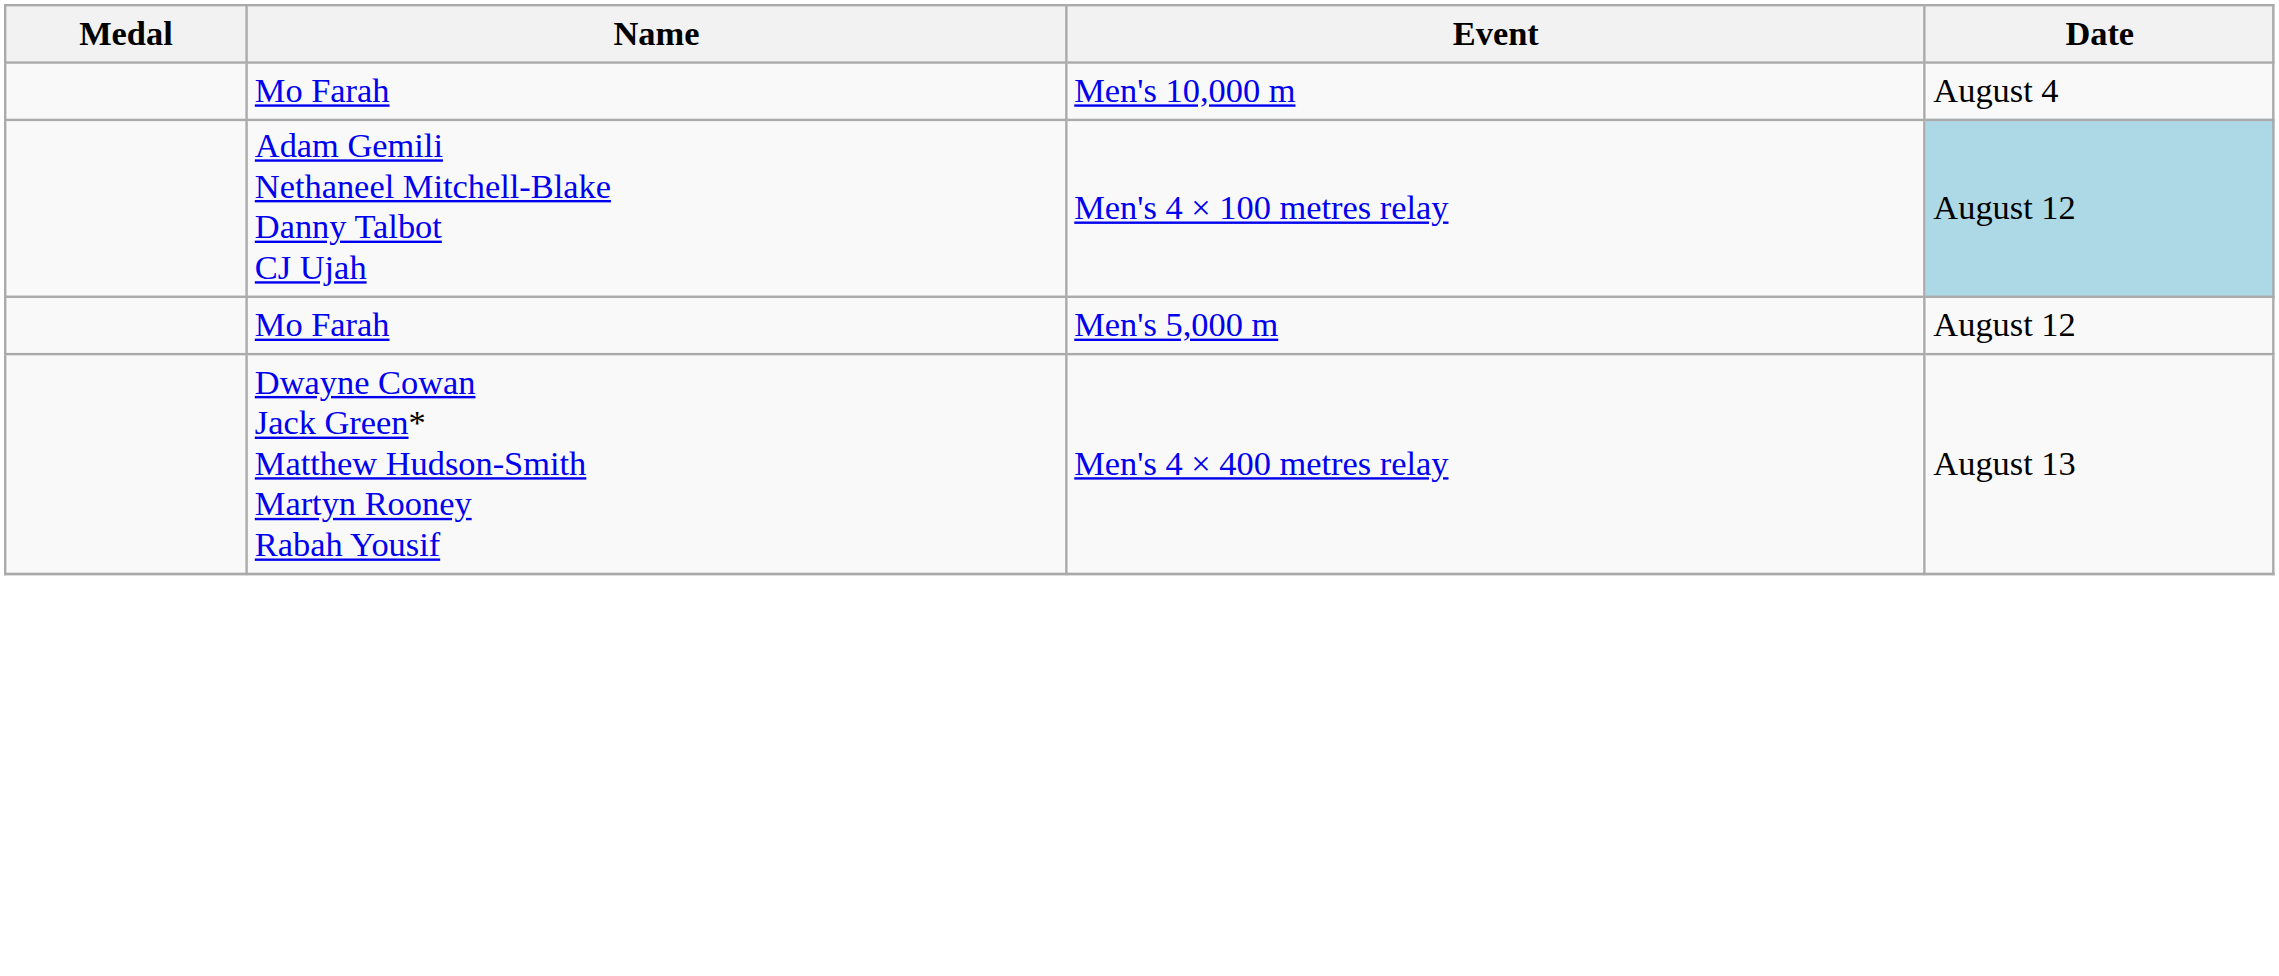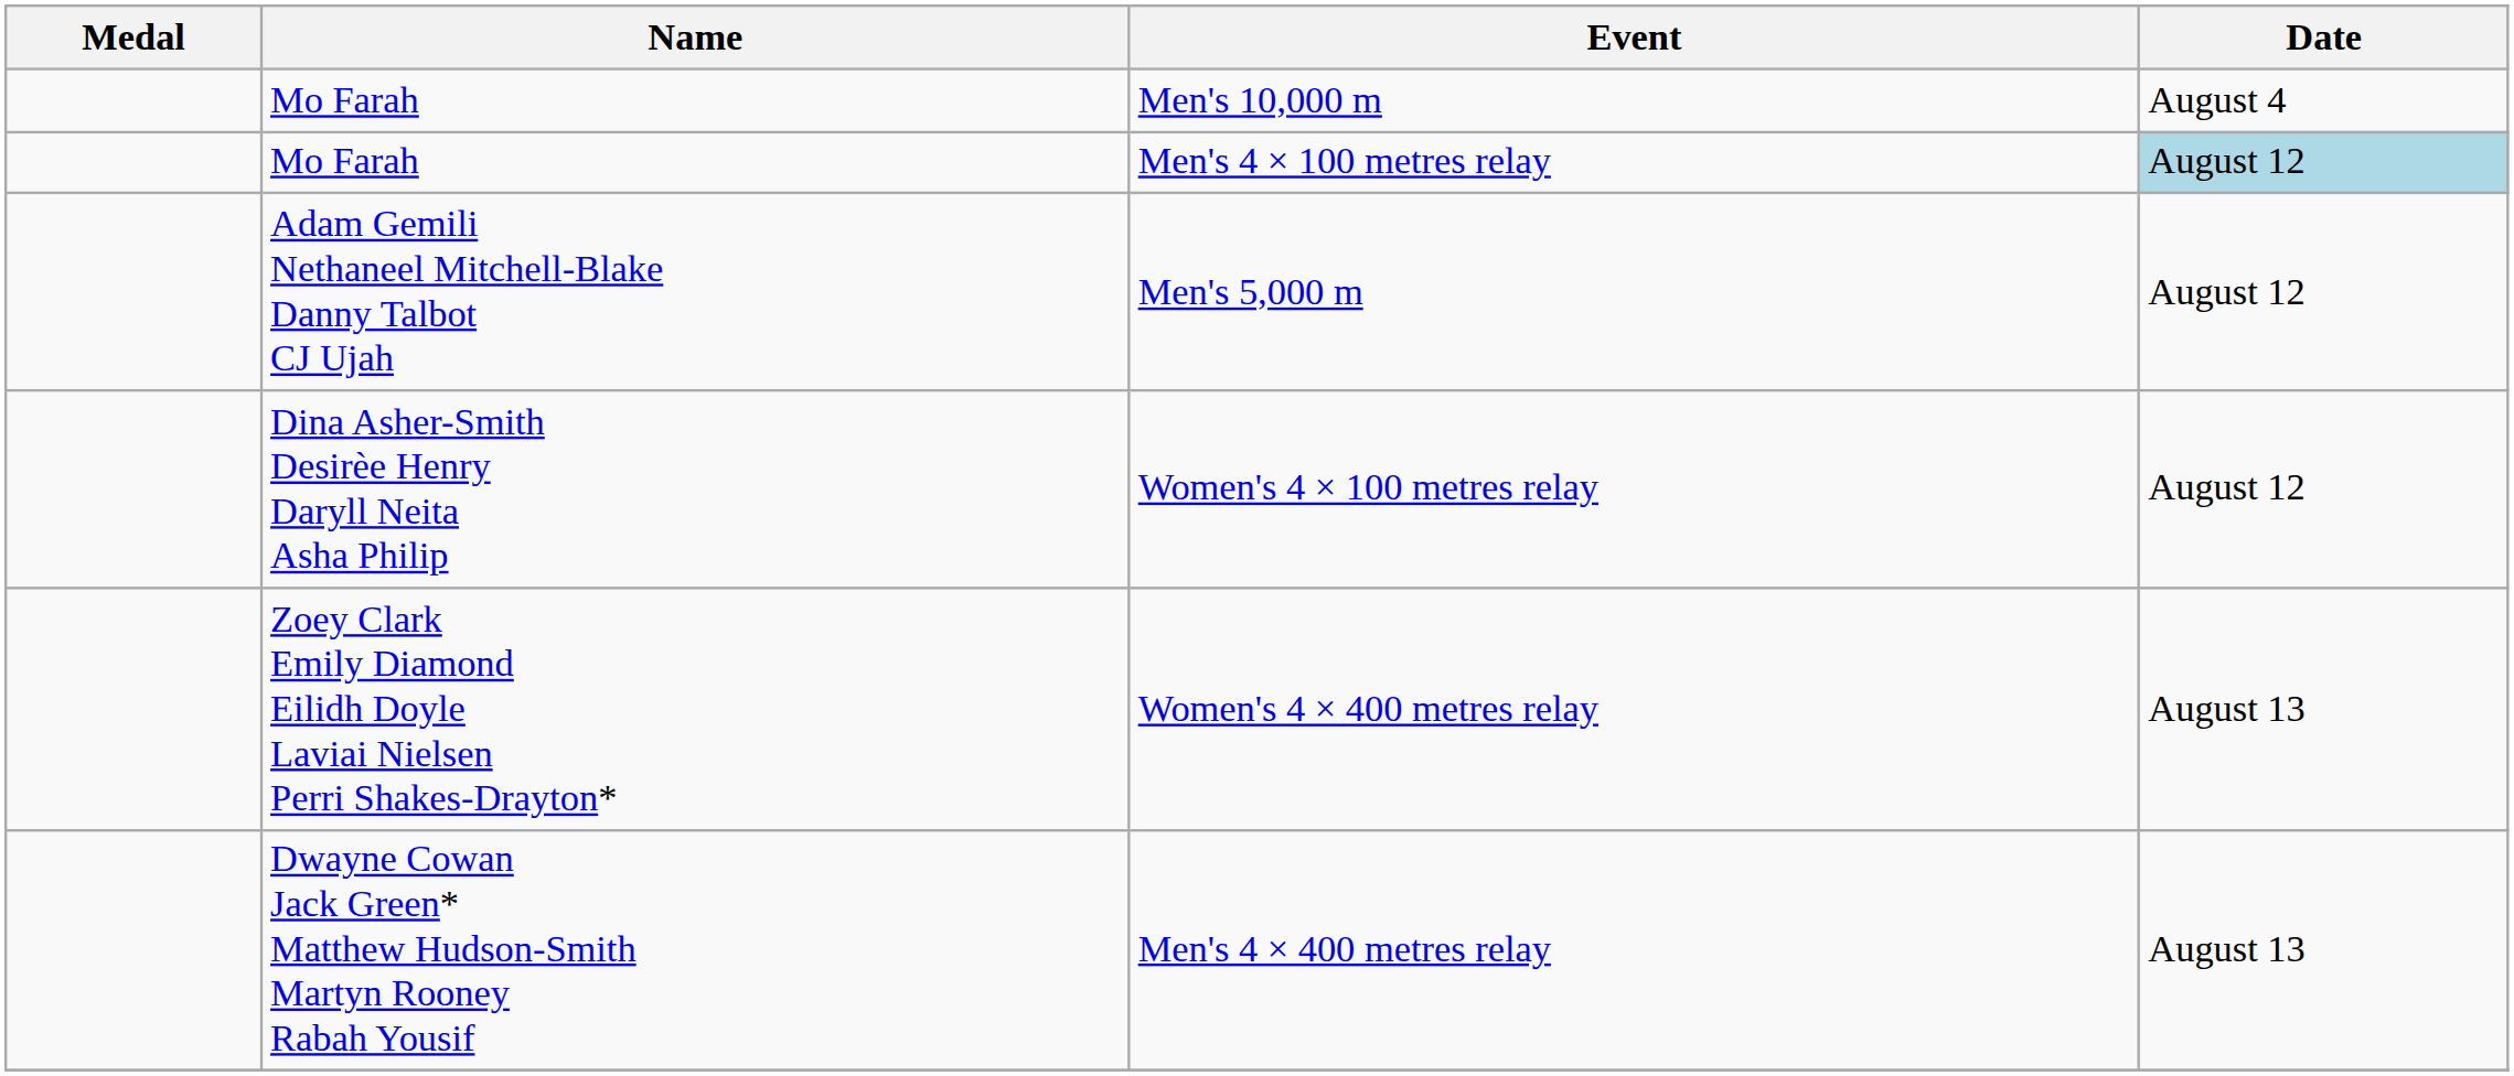Men's 4 × 100 metres relay | Name: Adam Gemili Nethaneel Mitchell-Blake Danny Talbot CJ Ujah -> Mo Farah
Men's 5,000 m | Name: Mo Farah -> Adam Gemili Nethaneel Mitchell-Blake Danny Talbot CJ Ujah
+ row: Dina Asher-Smith Desirèe Henry Daryll Neita Asha Philip | Women's 4 × 100 metres relay | August 12
+ row: Zoey Clark Emily Diamond Eilidh Doyle Laviai Nielsen Perri Shakes-Drayton* | Women's 4 × 400 metres relay | August 13
